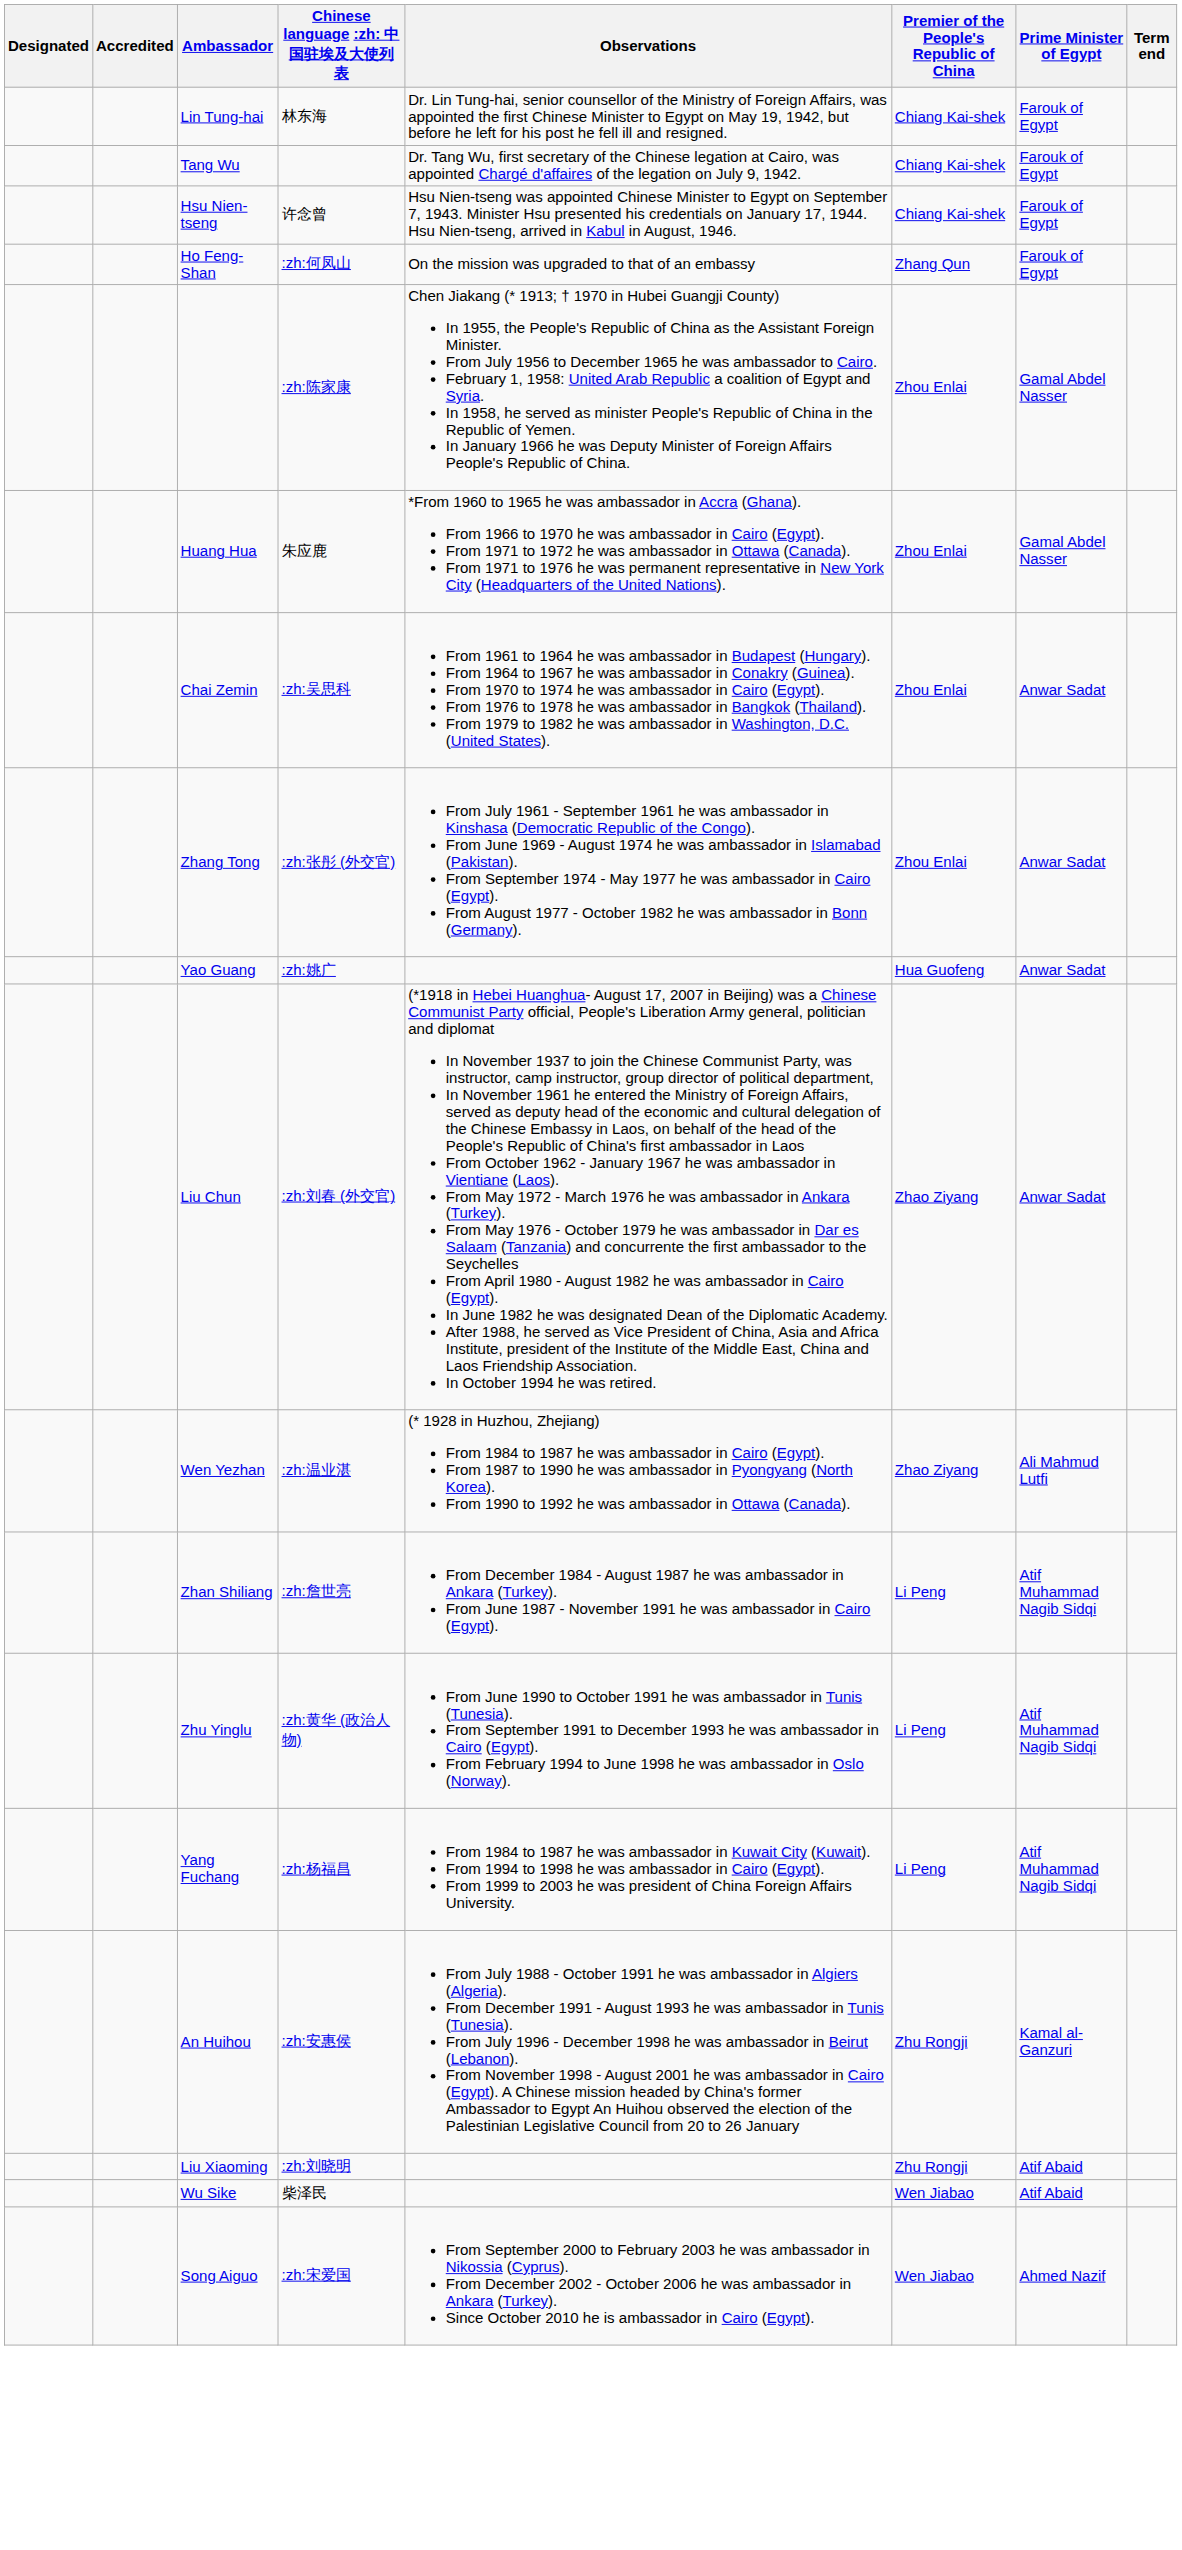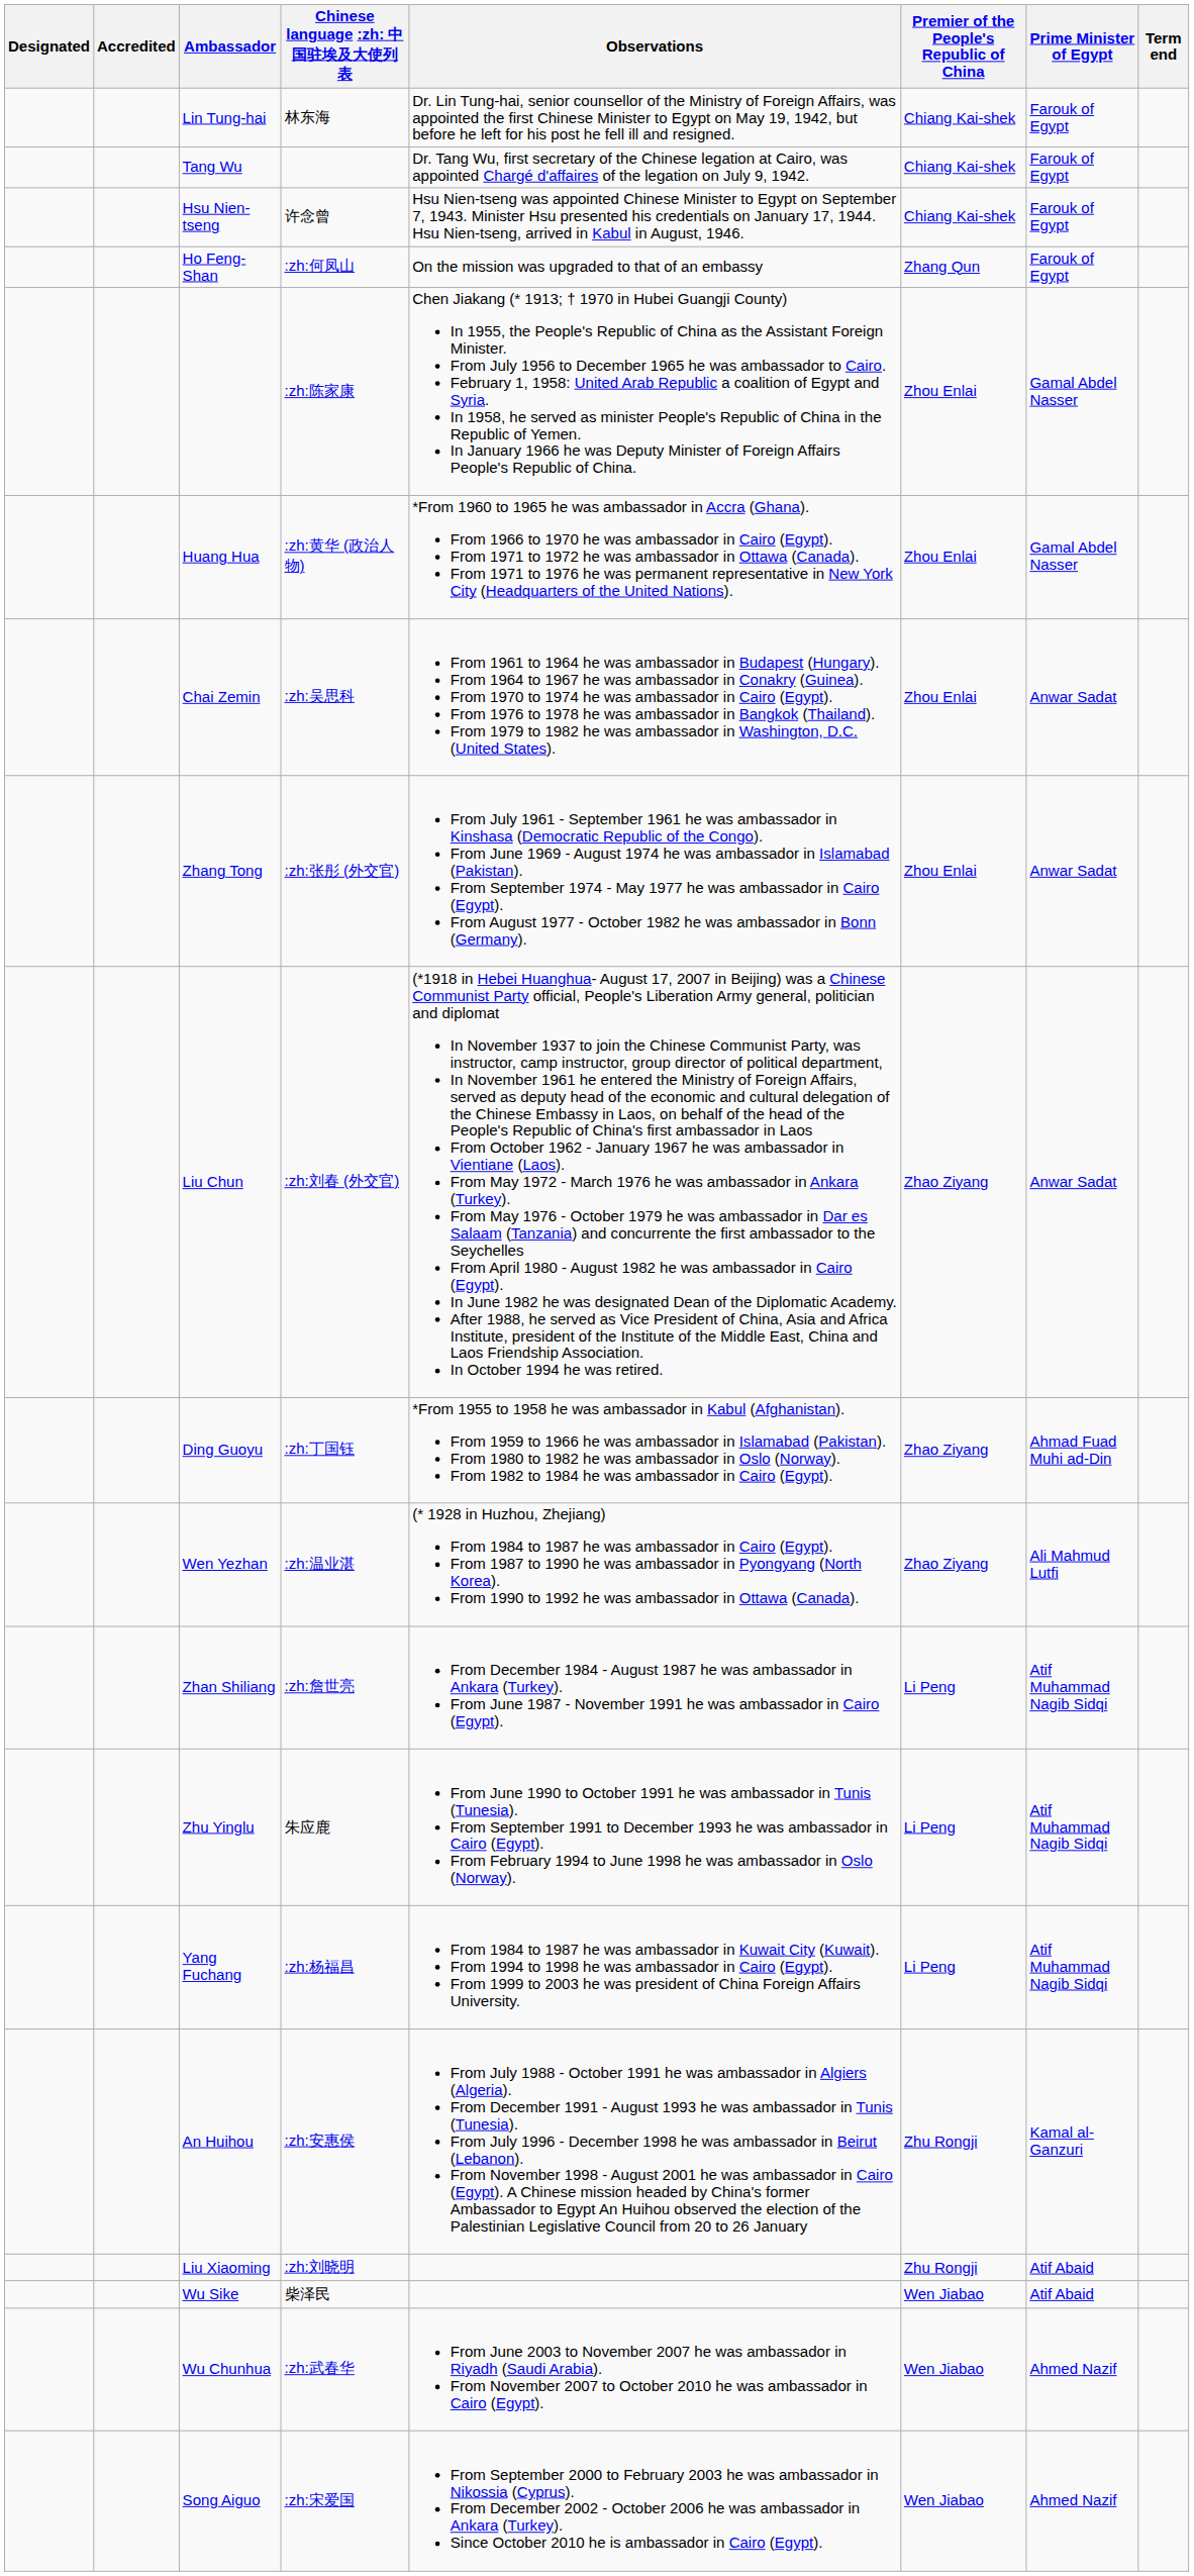Huang Hua | column 4: 朱应鹿 -> :zh:黄华 (政治人物)
- row: Yao Guang | :zh:姚广 | Hua Guofeng | Anwar Sadat
+ row: Ding Guoyu | :zh:丁国钰 | *From 1955 to 1958 he was ambassador in Kabul (Afghanistan). From 1959 to 1966 he was ambassador in Islamabad (Pakistan). From 1980 to 1982 he was ambassador in Oslo (Norway). From 1982 to 1984 he was ambassador in Cairo (Egypt). | Zhao Ziyang | Ahmad Fuad Muhi ad-Din
Zhu Yinglu | column 4: :zh:黄华 (政治人物) -> 朱应鹿
+ row: Wu Chunhua | :zh:武春华 | From June 2003 to November 2007 he was ambassador in Riyadh (Saudi Arabia). From November 2007 to October 2010 he was ambassador in Cairo (Egypt). | Wen Jiabao | Ahmed Nazif
